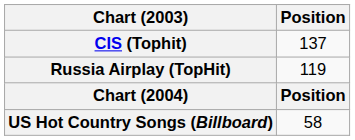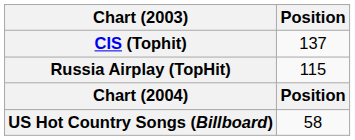Russia Airplay (TopHit) | Position: 119 -> 115
